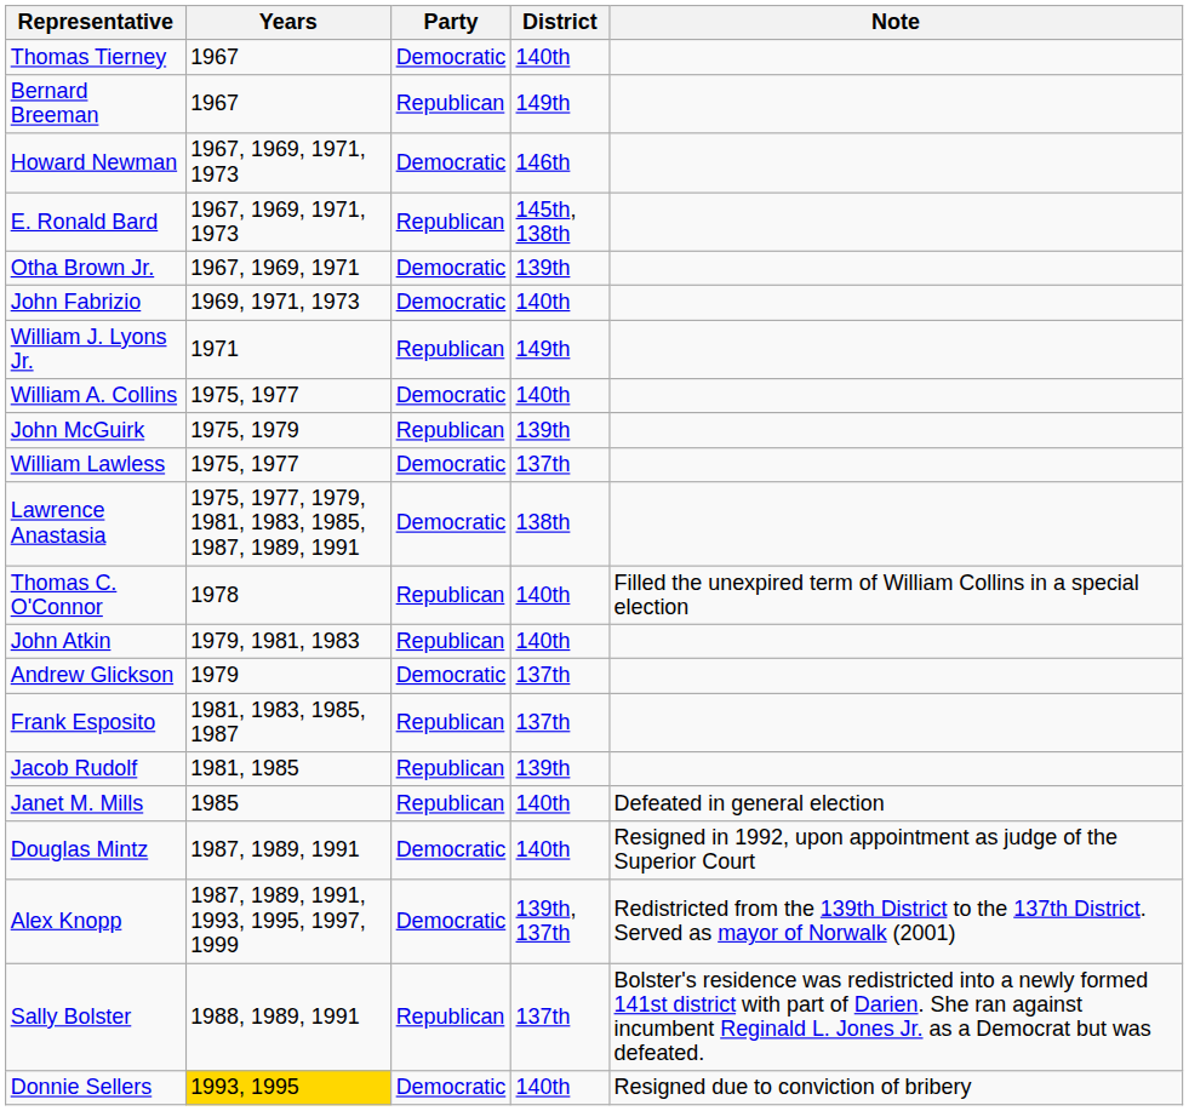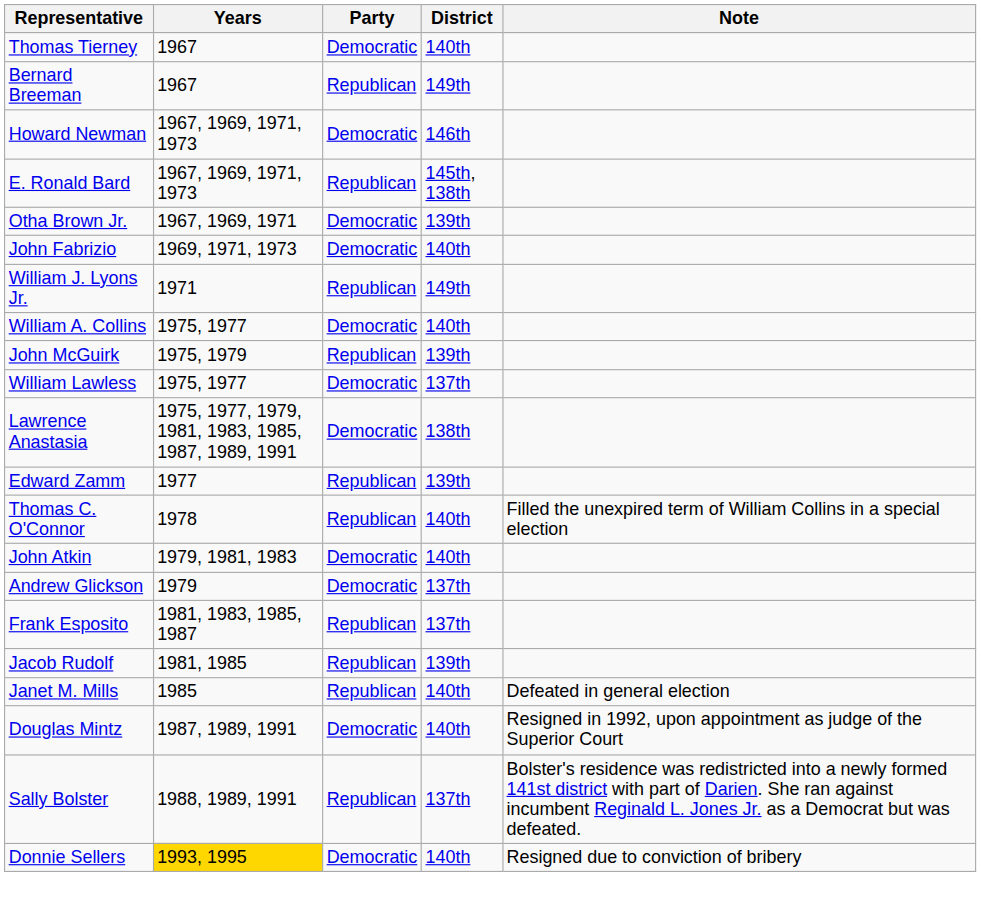+ row: Edward Zamm | 1977 | Republican | 139th
John Atkin | Party: Republican -> Democratic
- row: Alex Knopp | 1987, 1989, 1991, 1993, 1995, 1997, 1999 | Democratic | 139th, 137th | Redistricted from the 139th District to the 137th District. Served as mayor of Norwalk (2001)
